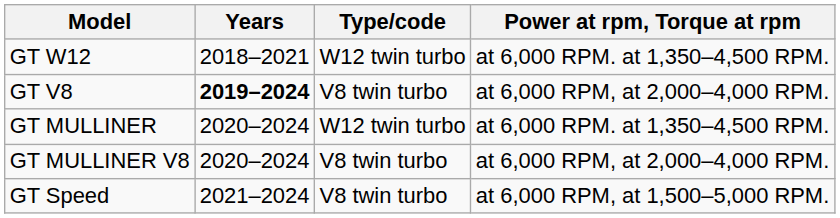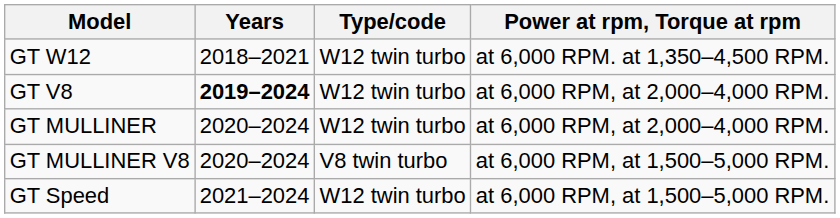GT V8 | Type/code: V8 twin turbo -> W12 twin turbo
GT MULLINER | Power at rpm, Torque at rpm: at 6,000 RPM. at 1,350–4,500 RPM. -> at 6,000 RPM, at 2,000–4,000 RPM.
GT MULLINER V8 | Power at rpm, Torque at rpm: at 6,000 RPM, at 2,000–4,000 RPM. -> at 6,000 RPM, at 1,500–5,000 RPM.
GT Speed | Type/code: V8 twin turbo -> W12 twin turbo
